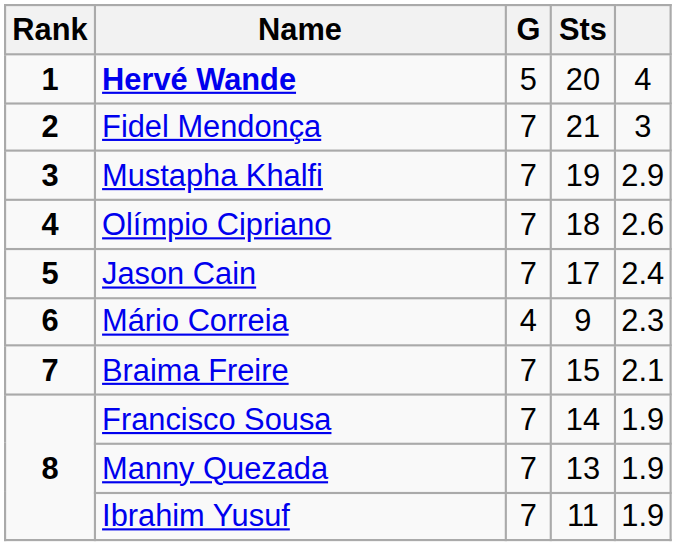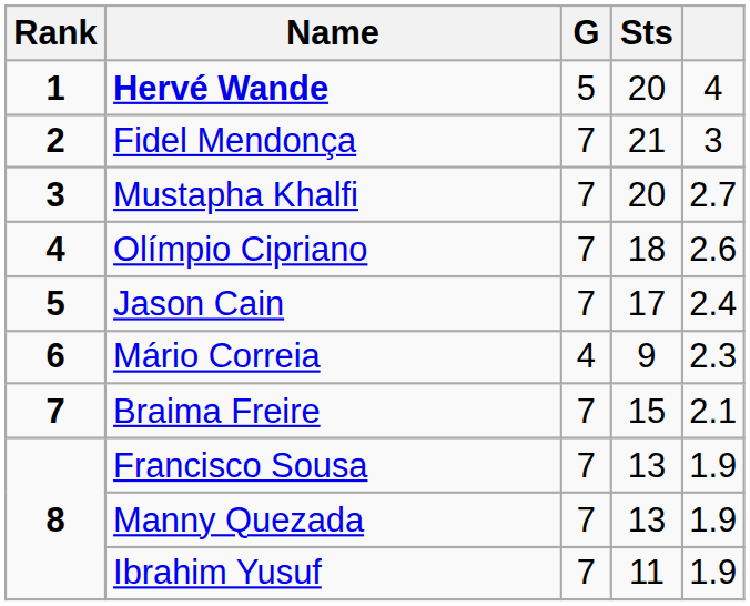Mustapha Khalfi | Sts: 19 -> 20
Mustapha Khalfi | column 5: 2.9 -> 2.7
Francisco Sousa | Sts: 14 -> 13
